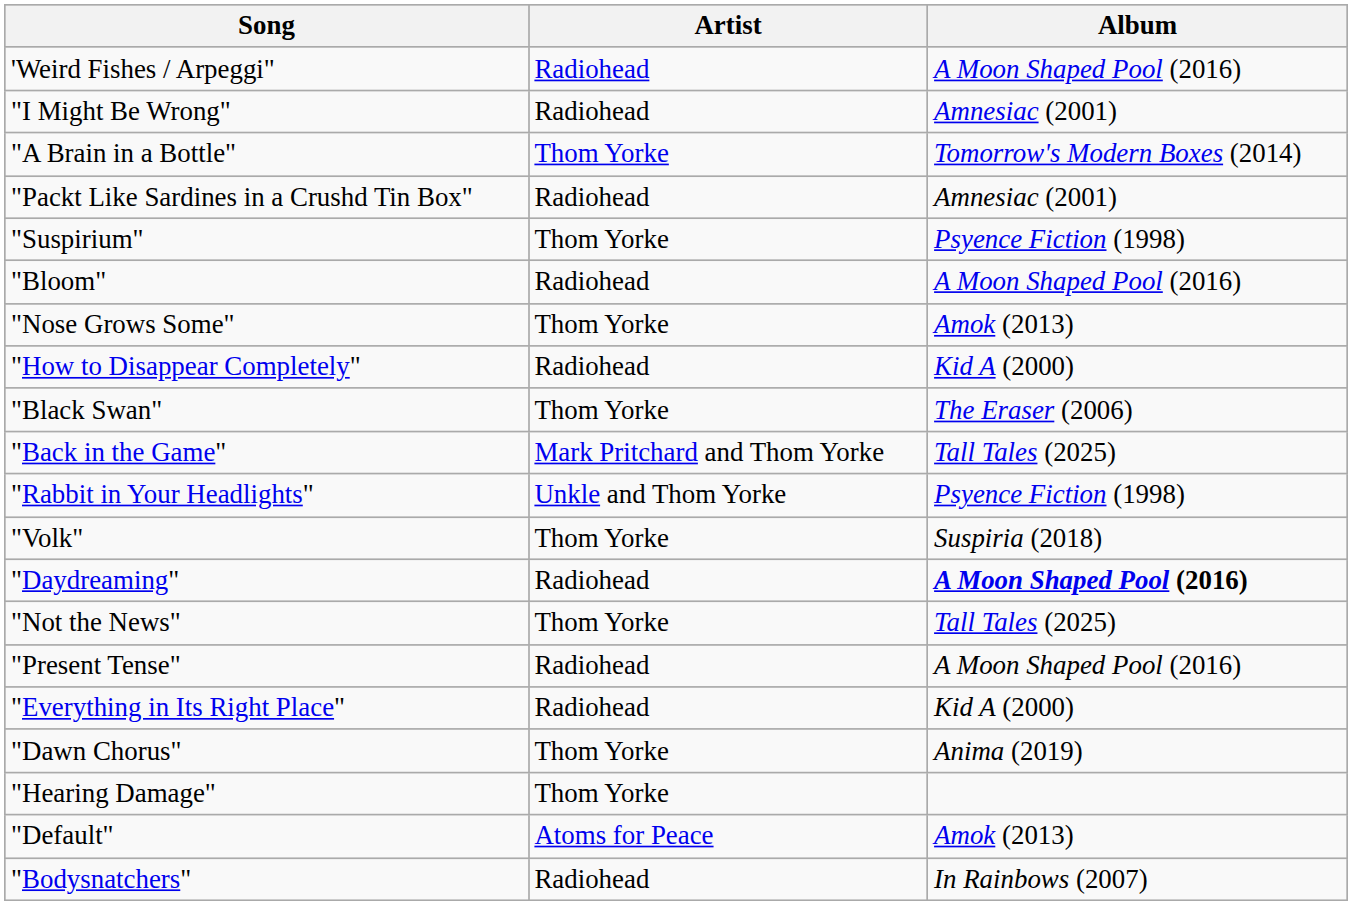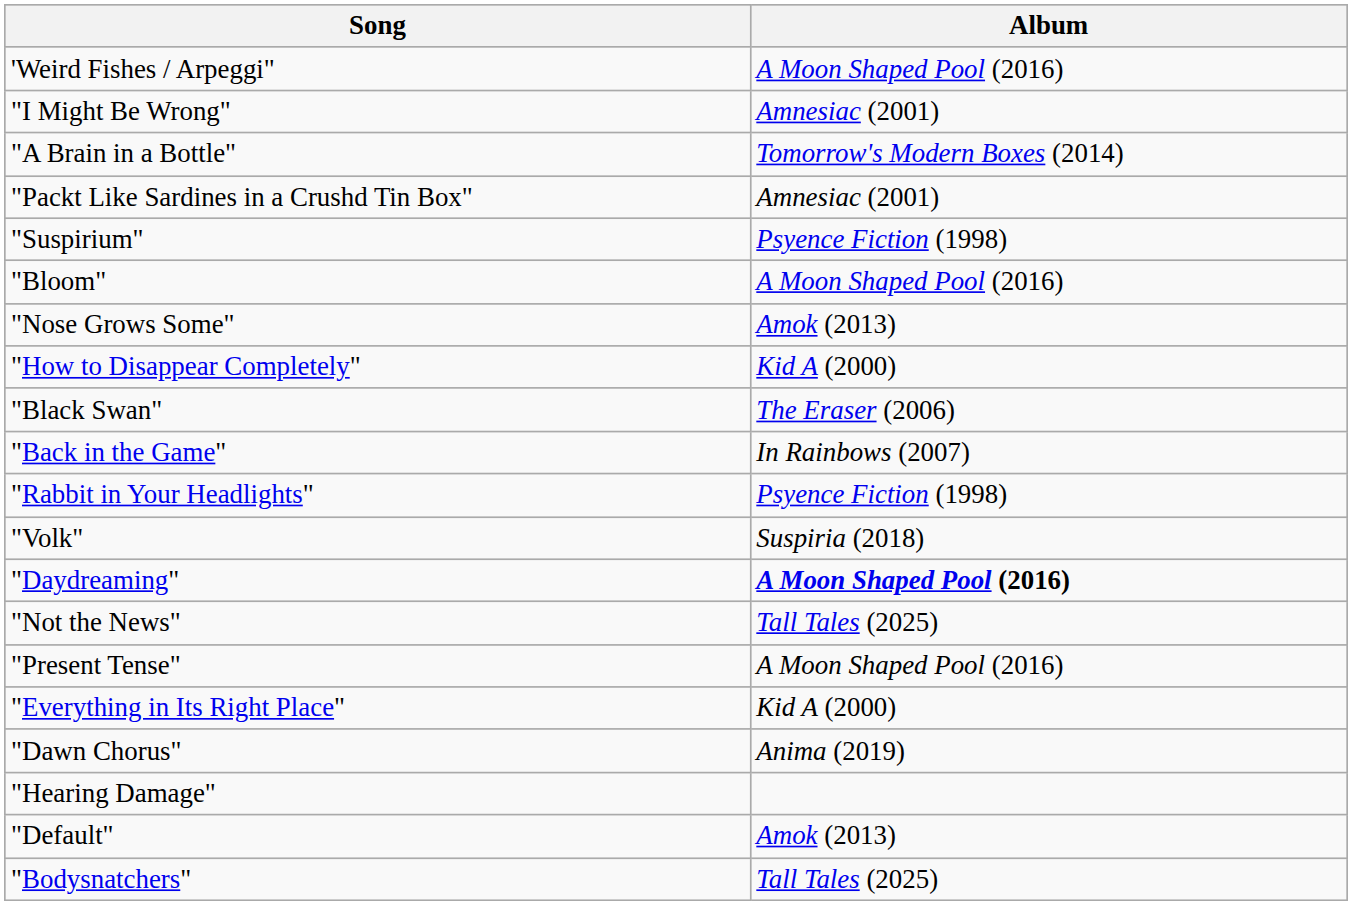- column: Artist | Radiohead | Radiohead | Thom Yorke | Radiohead | Thom Yorke | Radiohead | Thom Yorke | Radiohead | Thom Yorke | Mark Pritchard and Thom Yorke | Unkle and Thom Yorke | Thom Yorke | Radiohead | Thom Yorke | Radiohead | Radiohead | Thom Yorke | Thom Yorke | Atoms for Peace | Radiohead
"Back in the Game" | Album: Tall Tales (2025) -> In Rainbows (2007)
"Bodysnatchers" | Album: In Rainbows (2007) -> Tall Tales (2025)
